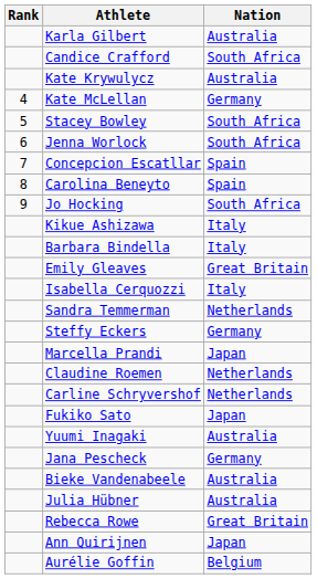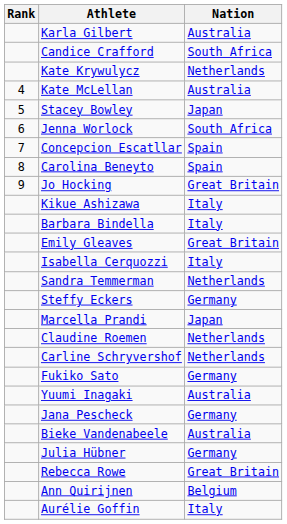Kate Krywulycz | Nation: Australia -> Netherlands
Kate McLellan | Nation: Germany -> Australia
Stacey Bowley | Nation: South Africa -> Japan
Jo Hocking | Nation: South Africa -> Great Britain
Fukiko Sato | Nation: Japan -> Germany
Julia Hübner | Nation: Australia -> Germany
Ann Quirijnen | Nation: Japan -> Belgium
Aurélie Goffin | Nation: Belgium -> Italy
